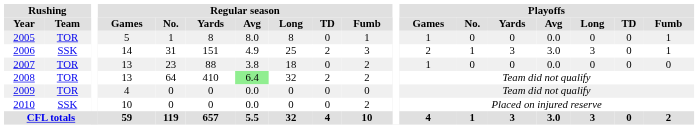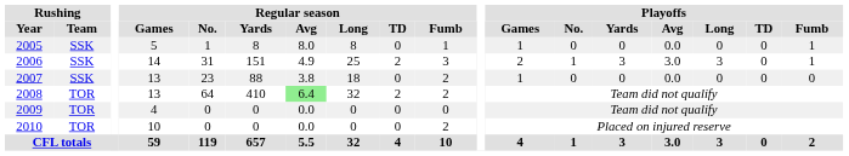2005 | Rushing / Team: TOR -> SSK
2007 | Rushing / Team: TOR -> SSK
2010 | Rushing / Team: SSK -> TOR
